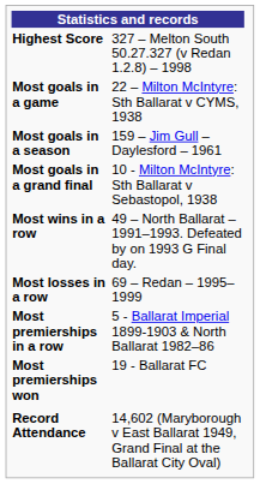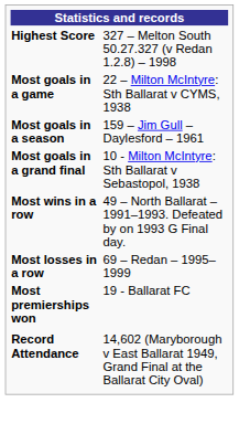- row: Most premierships in a row | 5 - Ballarat Imperial 1899-1903 & North Ballarat 1982–86
